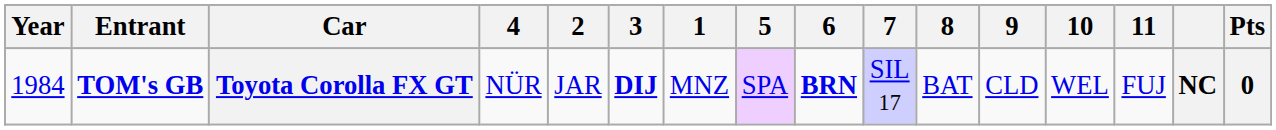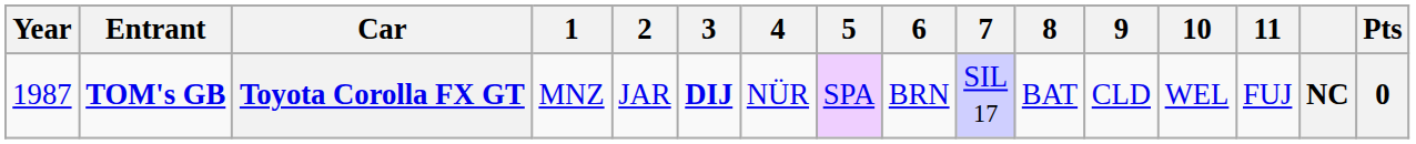columns swapped: 1 <-> 4
Toyota Corolla FX GT | Year: 1984 -> 1987
Toyota Corolla FX GT | 6: bold -> normal
